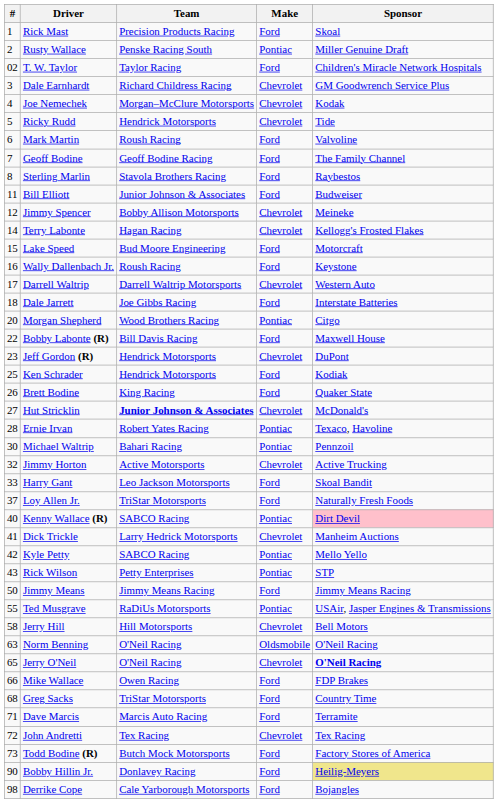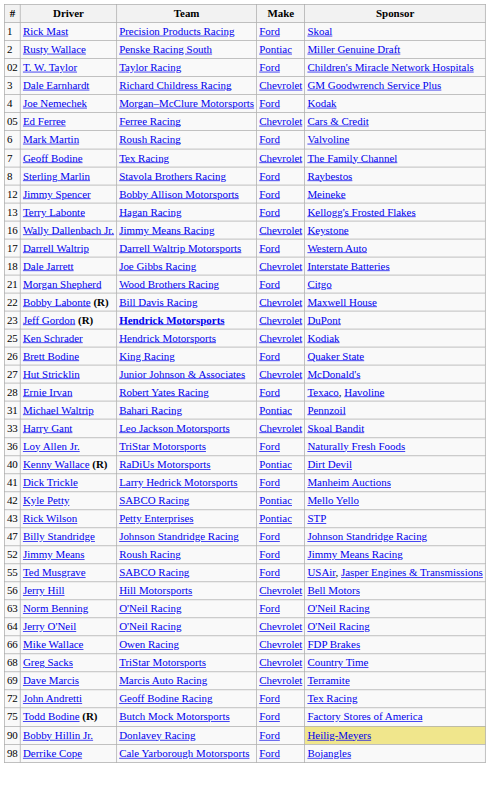Joe Nemechek | Make: Chevrolet -> Ford
- row: 5 | Ricky Rudd | Hendrick Motorsports | Chevrolet | Tide
+ row: 05 | Ed Ferree | Ferree Racing | Chevrolet | Cars & Credit
Geoff Bodine | Team: Geoff Bodine Racing -> Tex Racing
Geoff Bodine | Make: Ford -> Chevrolet
- row: 11 | Bill Elliott | Junior Johnson & Associates | Ford | Budweiser
Jimmy Spencer | Make: Chevrolet -> Ford
Terry Labonte | #: 14 -> 13
Terry Labonte | Make: Chevrolet -> Ford
- row: 15 | Lake Speed | Bud Moore Engineering | Ford | Motorcraft
Wally Dallenbach Jr. | Team: Roush Racing -> Jimmy Means Racing
Wally Dallenbach Jr. | Make: Ford -> Chevrolet
Darrell Waltrip | Make: Chevrolet -> Ford
Dale Jarrett | Make: Ford -> Chevrolet
Morgan Shepherd | #: 20 -> 21
Morgan Shepherd | Make: Pontiac -> Ford
Bobby Labonte (R) | Make: Ford -> Chevrolet
Jeff Gordon (R) | Team: normal -> bold
Ken Schrader | Make: Ford -> Chevrolet
Hut Stricklin | Team: bold -> normal
Ernie Irvan | Make: Pontiac -> Ford
Michael Waltrip | #: 30 -> 31
- row: 32 | Jimmy Horton | Active Motorsports | Chevrolet | Active Trucking
Harry Gant | Make: Ford -> Chevrolet
Loy Allen Jr. | #: 37 -> 36
Kenny Wallace (R) | Team: SABCO Racing -> RaDiUs Motorsports
Kenny Wallace (R) | Sponsor: pink background -> no background
Dick Trickle | Make: Chevrolet -> Ford
+ row: 47 | Billy Standridge | Johnson Standridge Racing | Ford | Johnson Standridge Racing
Jimmy Means | #: 50 -> 52
Jimmy Means | Team: Jimmy Means Racing -> Roush Racing
Ted Musgrave | Team: RaDiUs Motorsports -> SABCO Racing
Ted Musgrave | Make: Pontiac -> Ford
Jerry Hill | #: 58 -> 56
Norm Benning | Make: Oldsmobile -> Ford
Jerry O'Neil | #: 65 -> 64
Jerry O'Neil | Sponsor: bold -> normal
Mike Wallace | Make: Ford -> Chevrolet
Greg Sacks | Make: Ford -> Chevrolet
Dave Marcis | #: 71 -> 69
Dave Marcis | Make: Ford -> Chevrolet
John Andretti | Team: Tex Racing -> Geoff Bodine Racing
John Andretti | Make: Chevrolet -> Ford
Todd Bodine (R) | #: 73 -> 75
